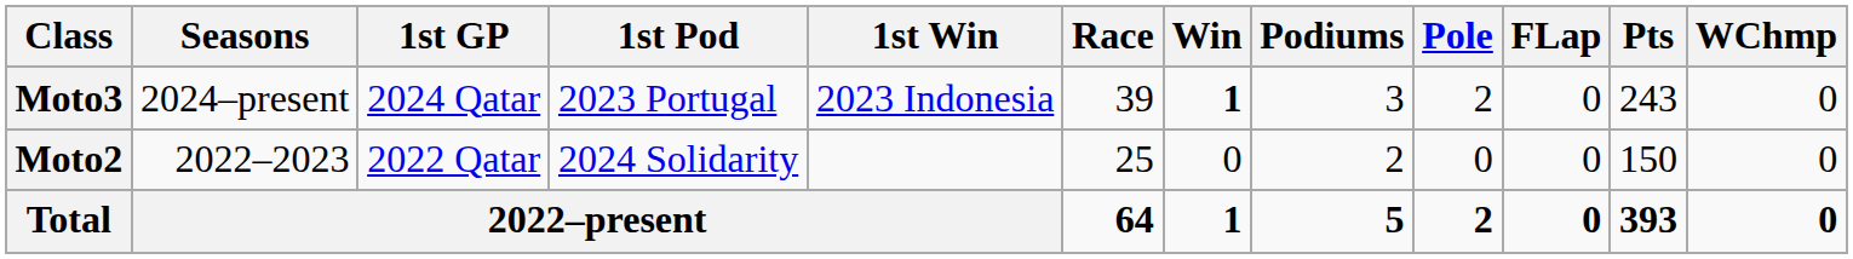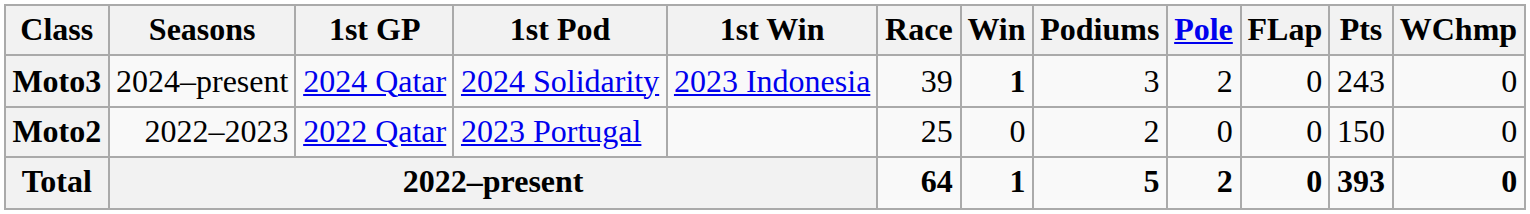Moto3 | 1st Pod: 2023 Portugal -> 2024 Solidarity
Moto2 | 1st Pod: 2024 Solidarity -> 2023 Portugal
